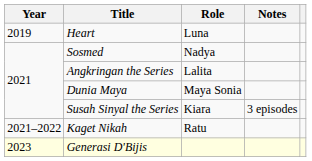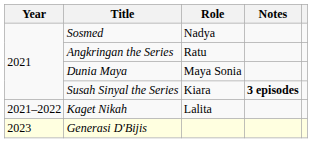- row: 2019 | Heart | Luna
Angkringan the Series | Role: Lalita -> Ratu
Susah Sinyal the Series | Notes: normal -> bold
Kaget Nikah | Role: Ratu -> Lalita
